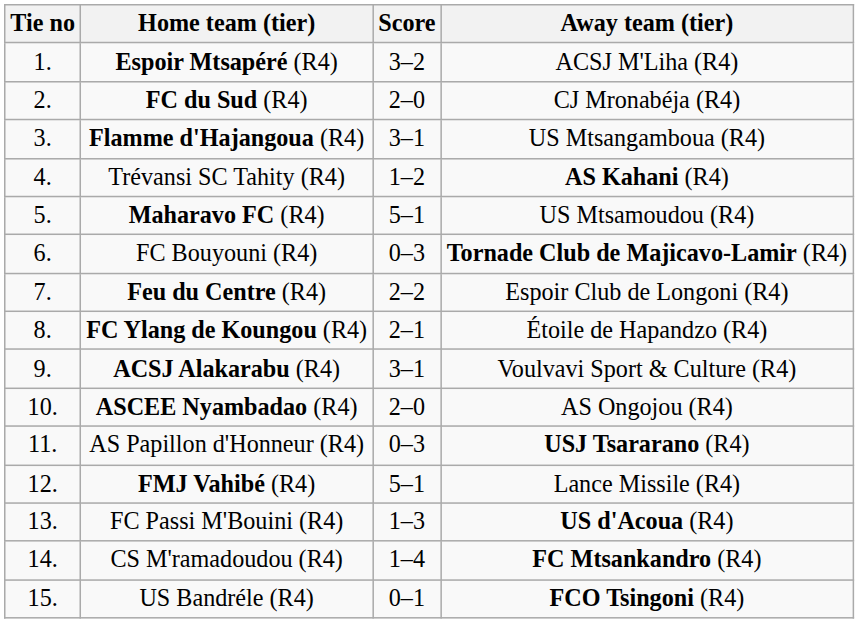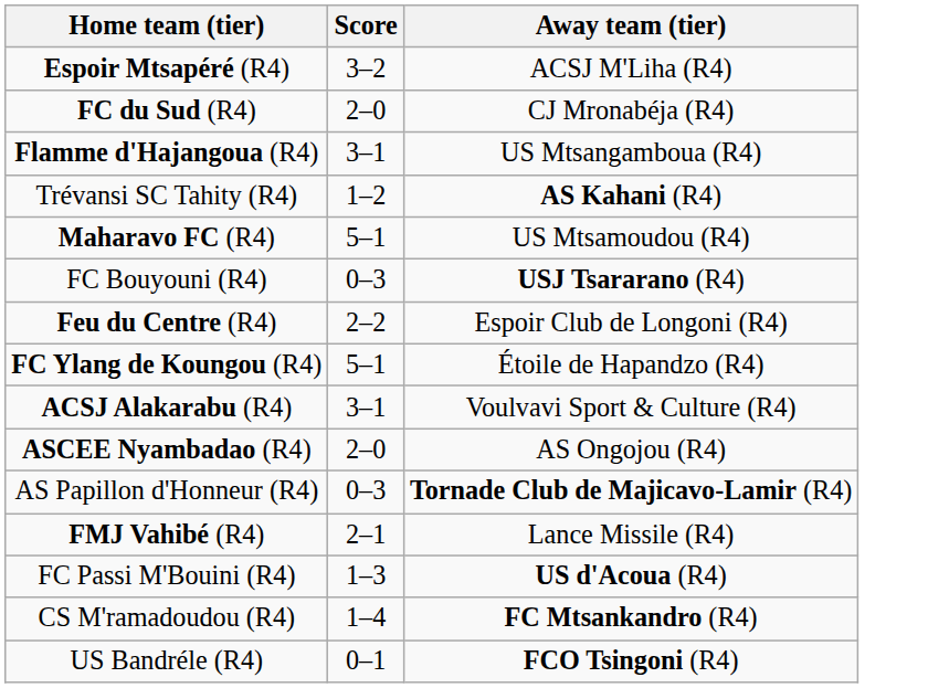- column: Tie no | 1. | 2. | 3. | 4. | 5. | 6. | 7. | 8. | 9. | 10. | 11. | 12. | 13. | 14. | 15.
FC Bouyouni (R4) | Away team (tier): Tornade Club de Majicavo-Lamir (R4) -> USJ Tsararano (R4)
FC Ylang de Koungou (R4) | Score: 2–1 -> 5–1
AS Papillon d'Honneur (R4) | Away team (tier): USJ Tsararano (R4) -> Tornade Club de Majicavo-Lamir (R4)
FMJ Vahibé (R4) | Score: 5–1 -> 2–1
